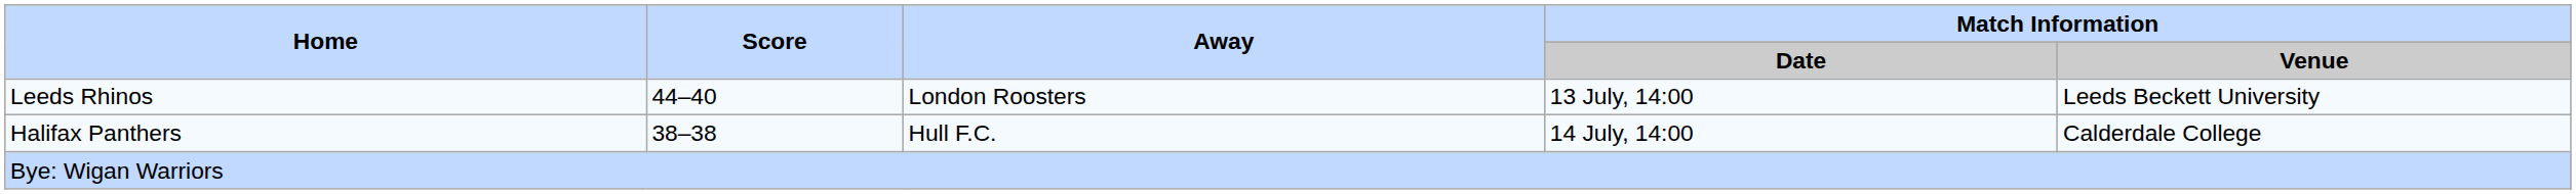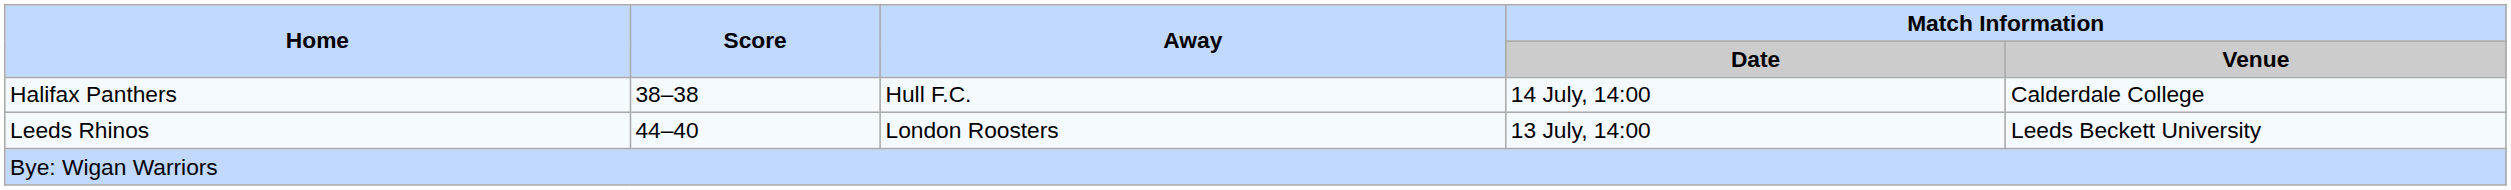rows swapped: Leeds Rhinos <-> Halifax Panthers
